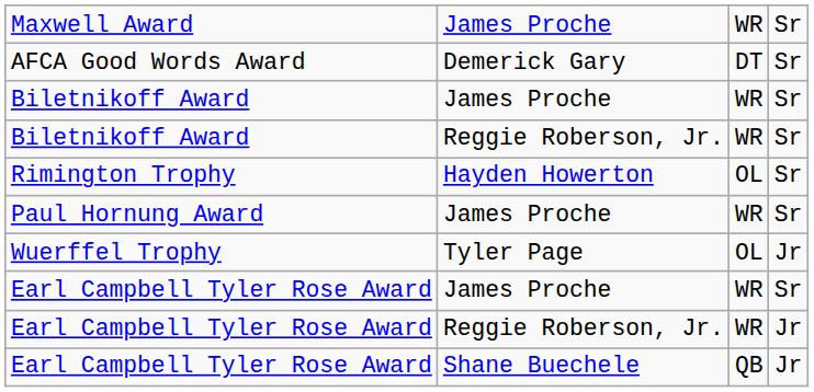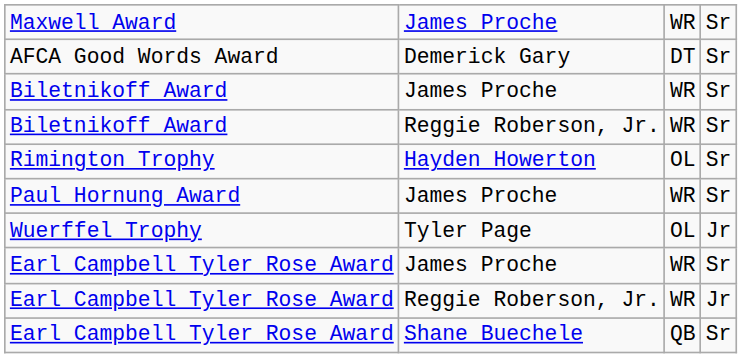Earl Campbell Tyler Rose Award / Shane Buechele | column 4: Jr -> Sr
